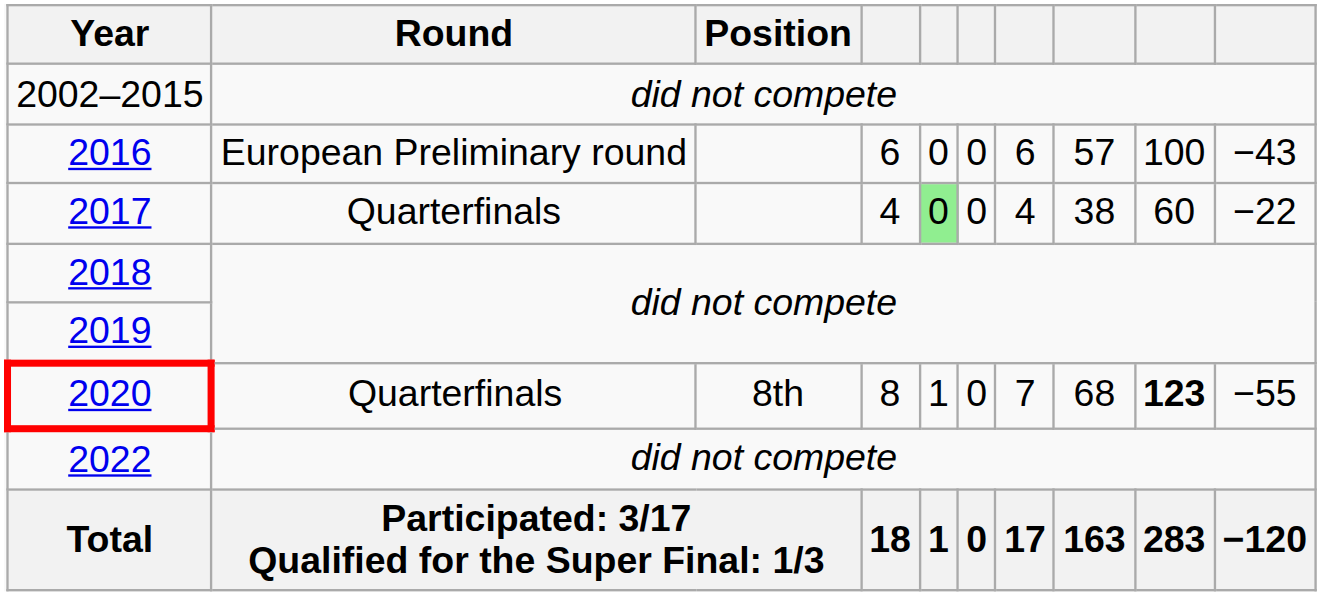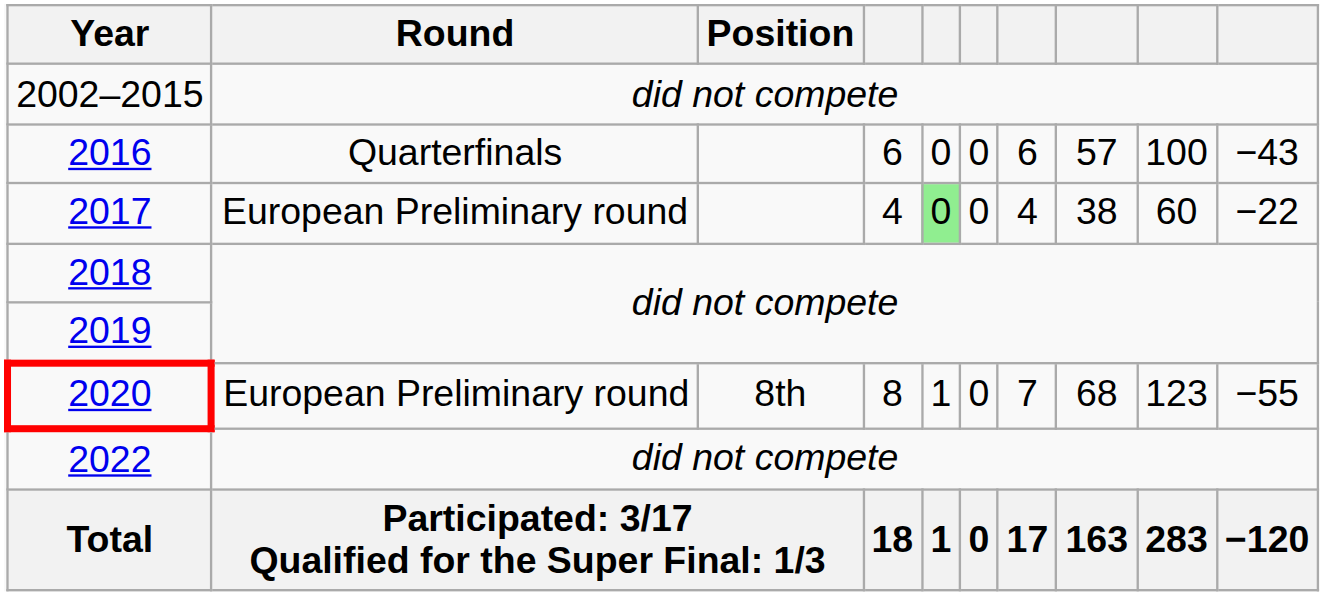2016 | Round: European Preliminary round -> Quarterfinals
2017 | Round: Quarterfinals -> European Preliminary round
2020 | Round: Quarterfinals -> European Preliminary round
2020 | column 9: bold -> normal
